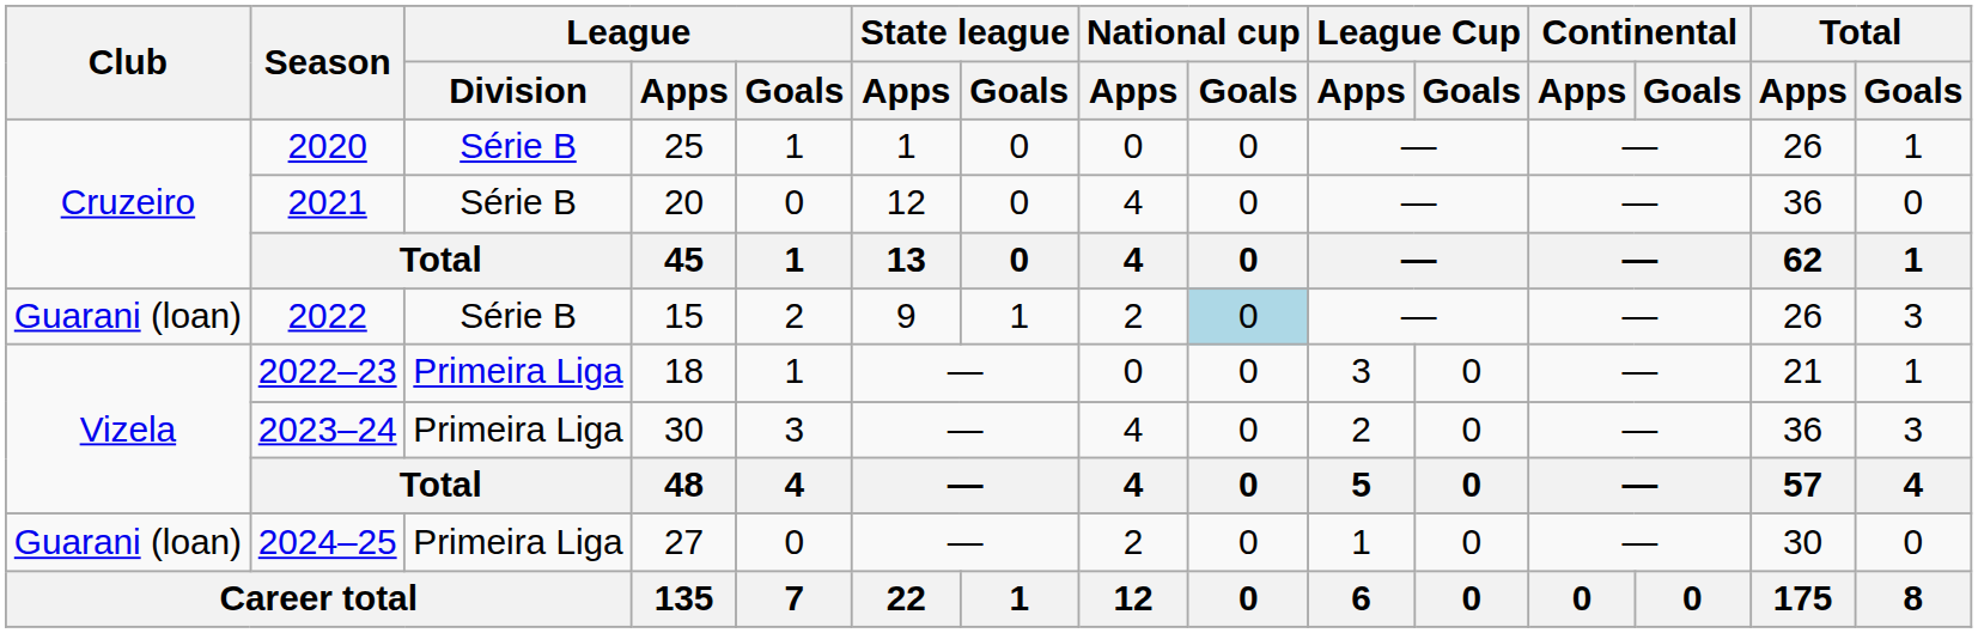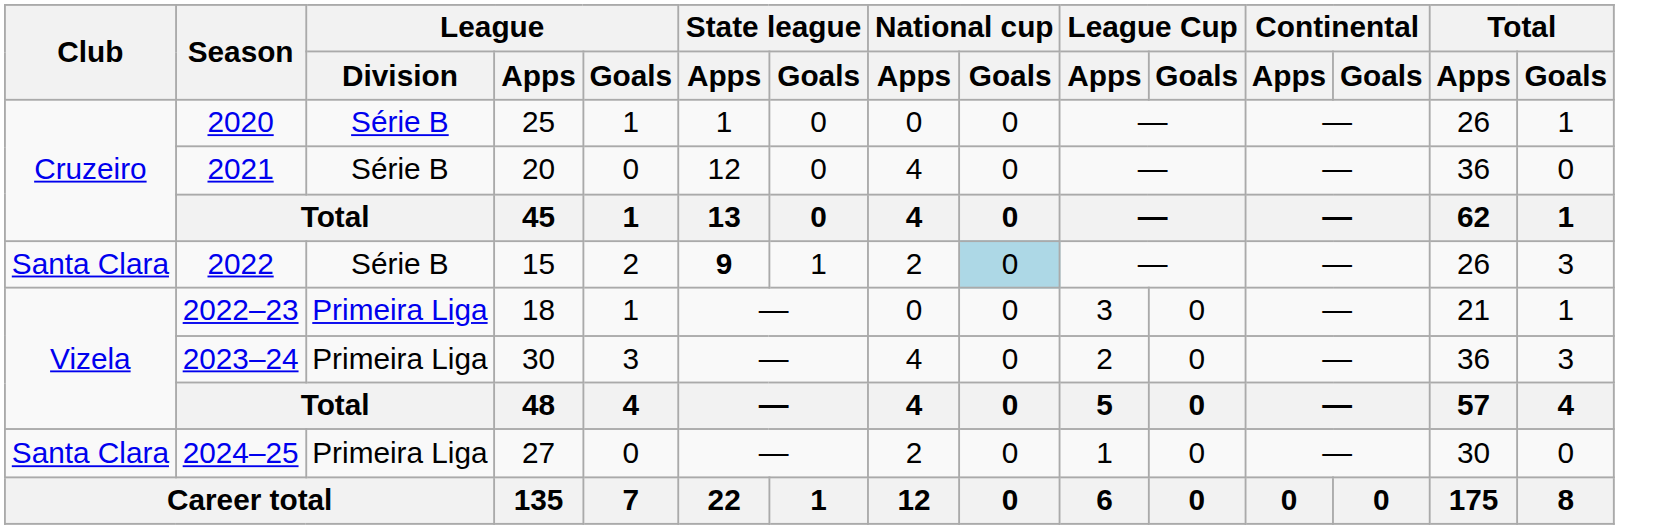2022 | Club: Guarani (loan) -> Santa Clara
2022 | State league / Apps: normal -> bold
2024–25 | Club: Guarani (loan) -> Santa Clara
